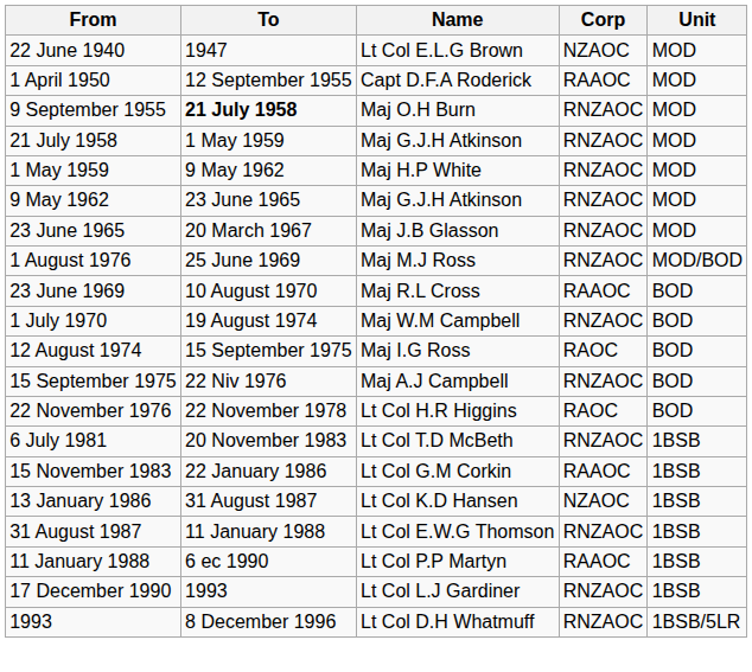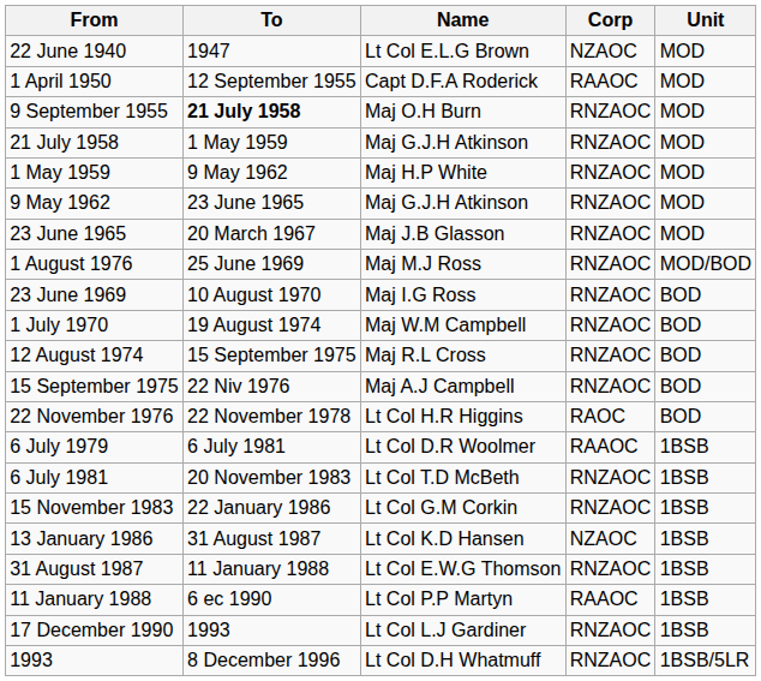23 June 1969 | Name: Maj R.L Cross -> Maj I.G Ross
23 June 1969 | Corp: RAAOC -> RNZAOC
12 August 1974 | Name: Maj I.G Ross -> Maj R.L Cross
12 August 1974 | Corp: RAOC -> RNZAOC
+ row: 6 July 1979 | 6 July 1981 | Lt Col D.R Woolmer | RAAOC | 1BSB
15 November 1983 | Corp: RAAOC -> RNZAOC
